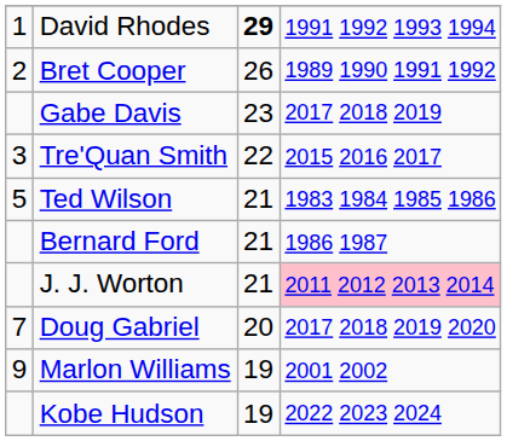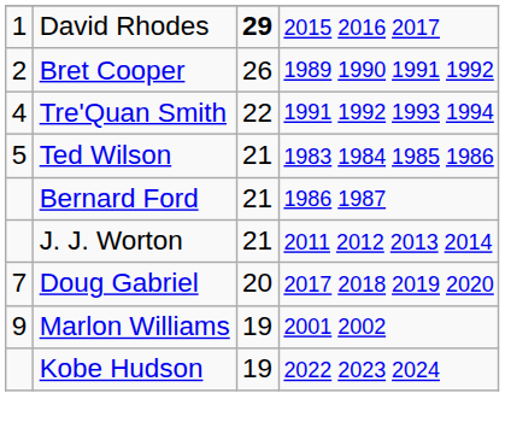David Rhodes | column 4: 1991 1992 1993 1994 -> 2015 2016 2017
- row: Gabe Davis | 23 | 2017 2018 2019
Tre'Quan Smith | column 1: 3 -> 4
Tre'Quan Smith | column 4: 2015 2016 2017 -> 1991 1992 1993 1994
J. J. Worton | column 4: pink background -> no background
